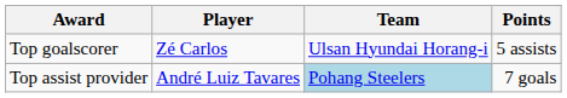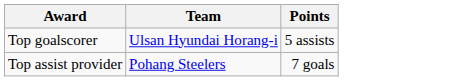- column: Player | Zé Carlos | André Luiz Tavares
Top assist provider | Team: lightblue background -> no background
